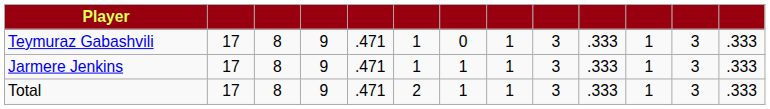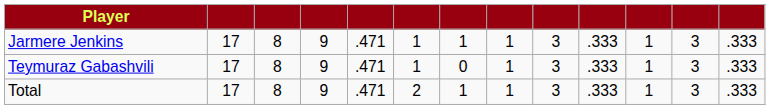rows swapped: Teymuraz Gabashvili <-> Jarmere Jenkins
